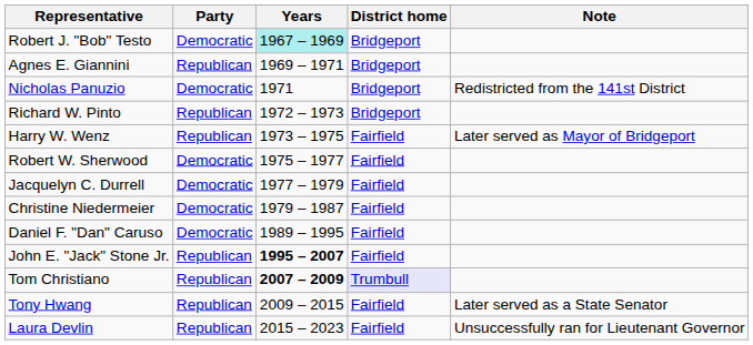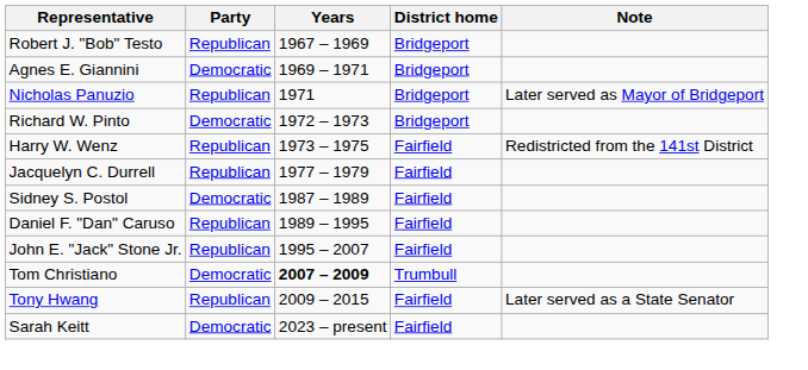Robert J. "Bob" Testo | Party: Democratic -> Republican
Robert J. "Bob" Testo | Years: paleturquoise background -> no background
Agnes E. Giannini | Party: Republican -> Democratic
Nicholas Panuzio | Party: Democratic -> Republican
Nicholas Panuzio | Note: Redistricted from the 141st District -> Later served as Mayor of Bridgeport
Richard W. Pinto | Party: Republican -> Democratic
Harry W. Wenz | Note: Later served as Mayor of Bridgeport -> Redistricted from the 141st District
- row: Robert W. Sherwood | Democratic | 1975 – 1977 | Fairfield
Jacquelyn C. Durrell | Party: Democratic -> Republican
- row: Christine Niedermeier | Democratic | 1979 – 1987 | Fairfield
+ row: Sidney S. Postol | Democratic | 1987 – 1989 | Fairfield
Daniel F. "Dan" Caruso | Party: Democratic -> Republican
John E. "Jack" Stone Jr. | Years: bold -> normal
Tom Christiano | Party: Republican -> Democratic
Tom Christiano | District home: lavender background -> no background
- row: Laura Devlin | Republican | 2015 – 2023 | Fairfield | Unsuccessfully ran for Lieutenant Governor
+ row: Sarah Keitt | Democratic | 2023 – present | Fairfield
